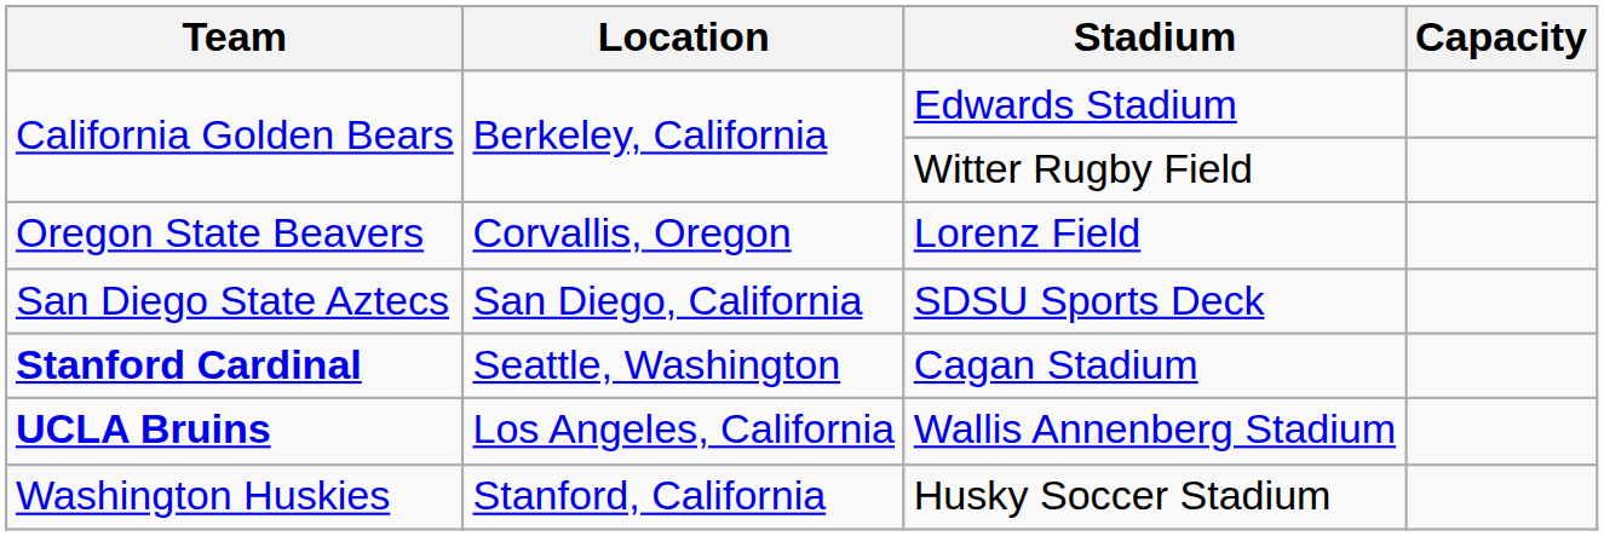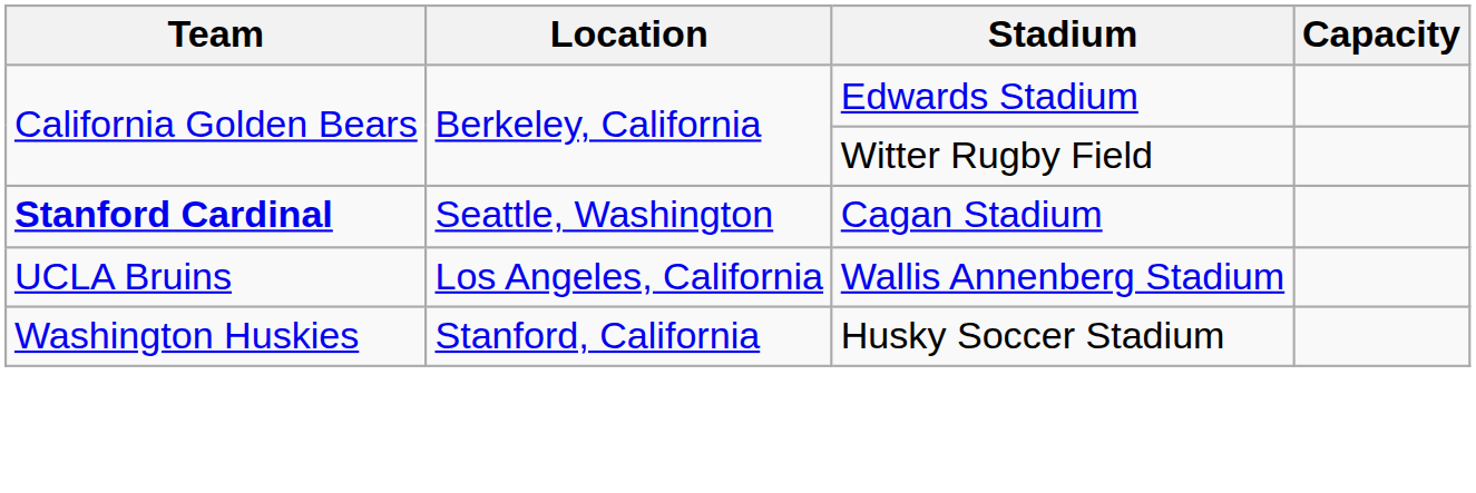- row: Oregon State Beavers | Corvallis, Oregon | Lorenz Field
- row: San Diego State Aztecs | San Diego, California | SDSU Sports Deck
Wallis Annenberg Stadium | Team: bold -> normal
